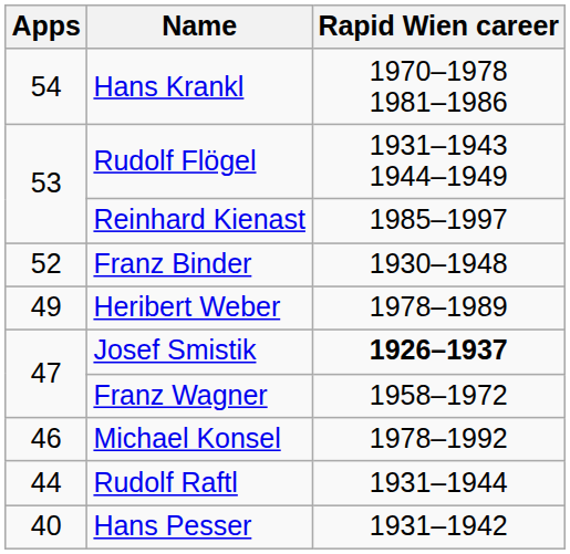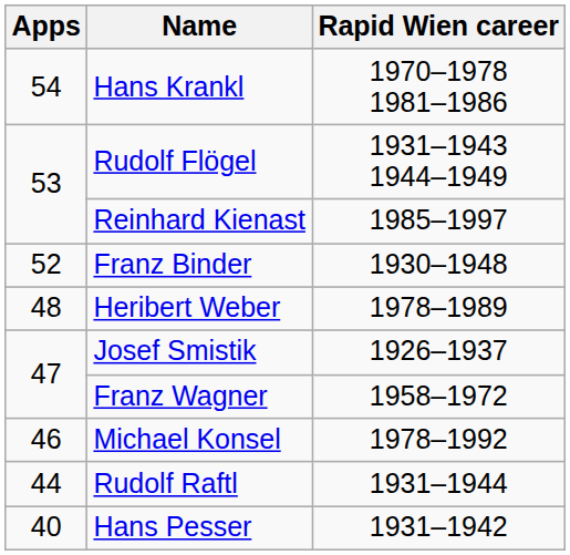Heribert Weber | Apps: 49 -> 48
Josef Smistik | Rapid Wien career: bold -> normal
